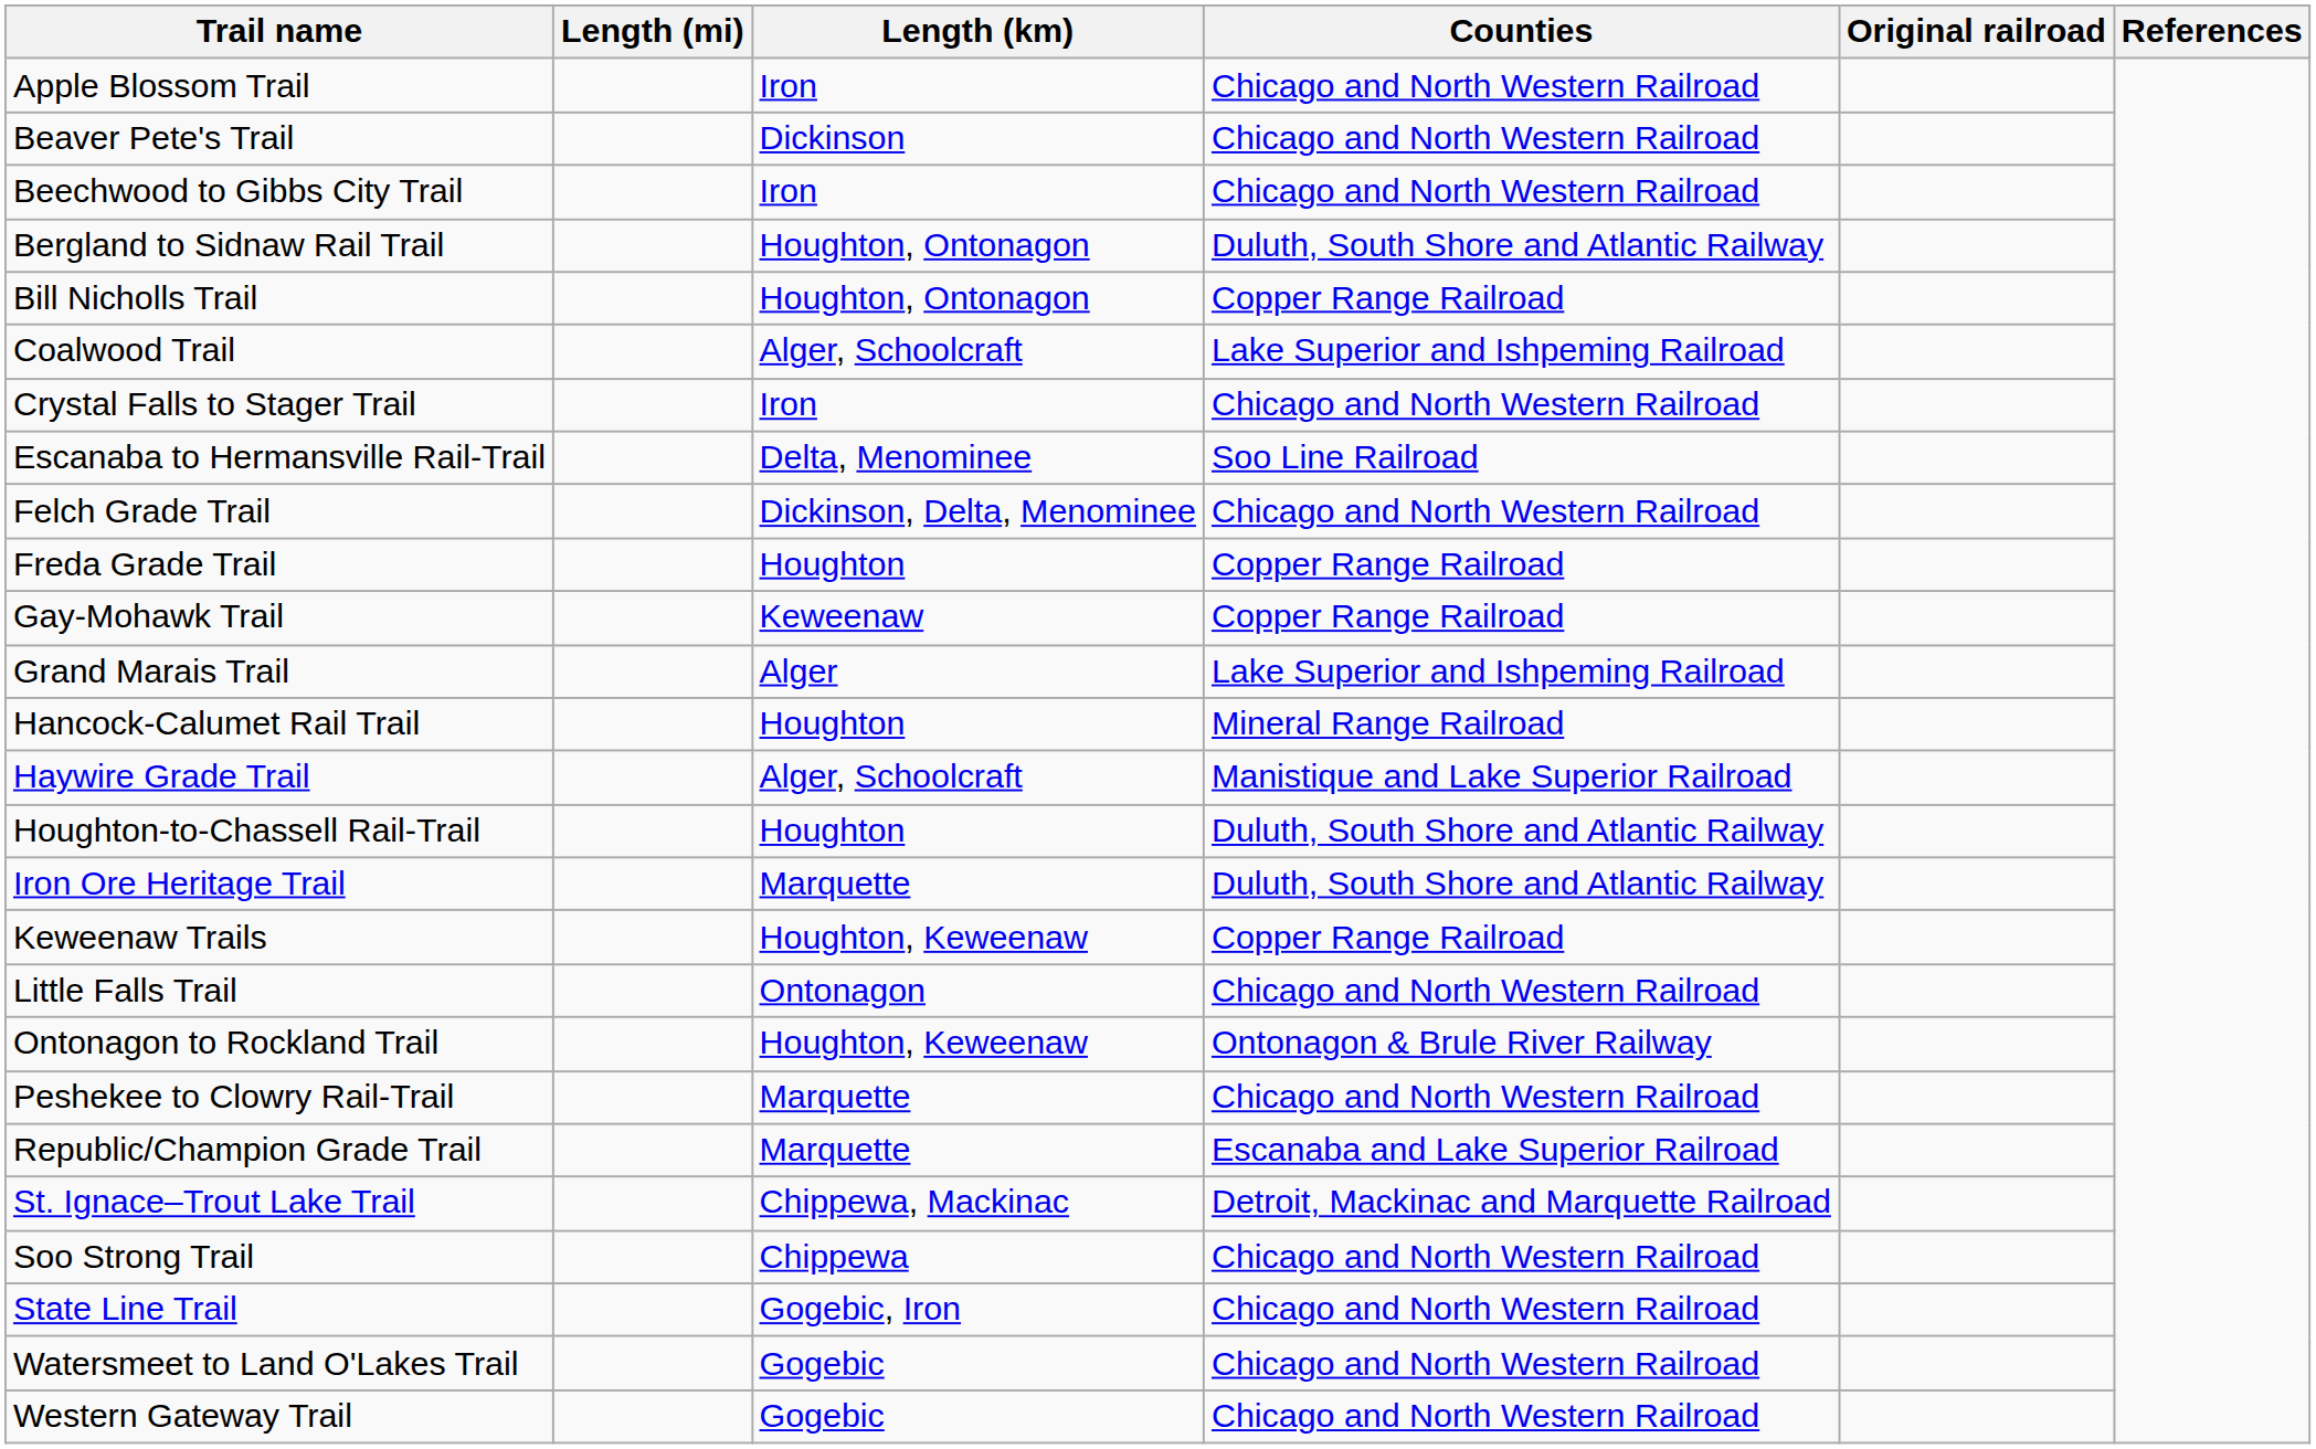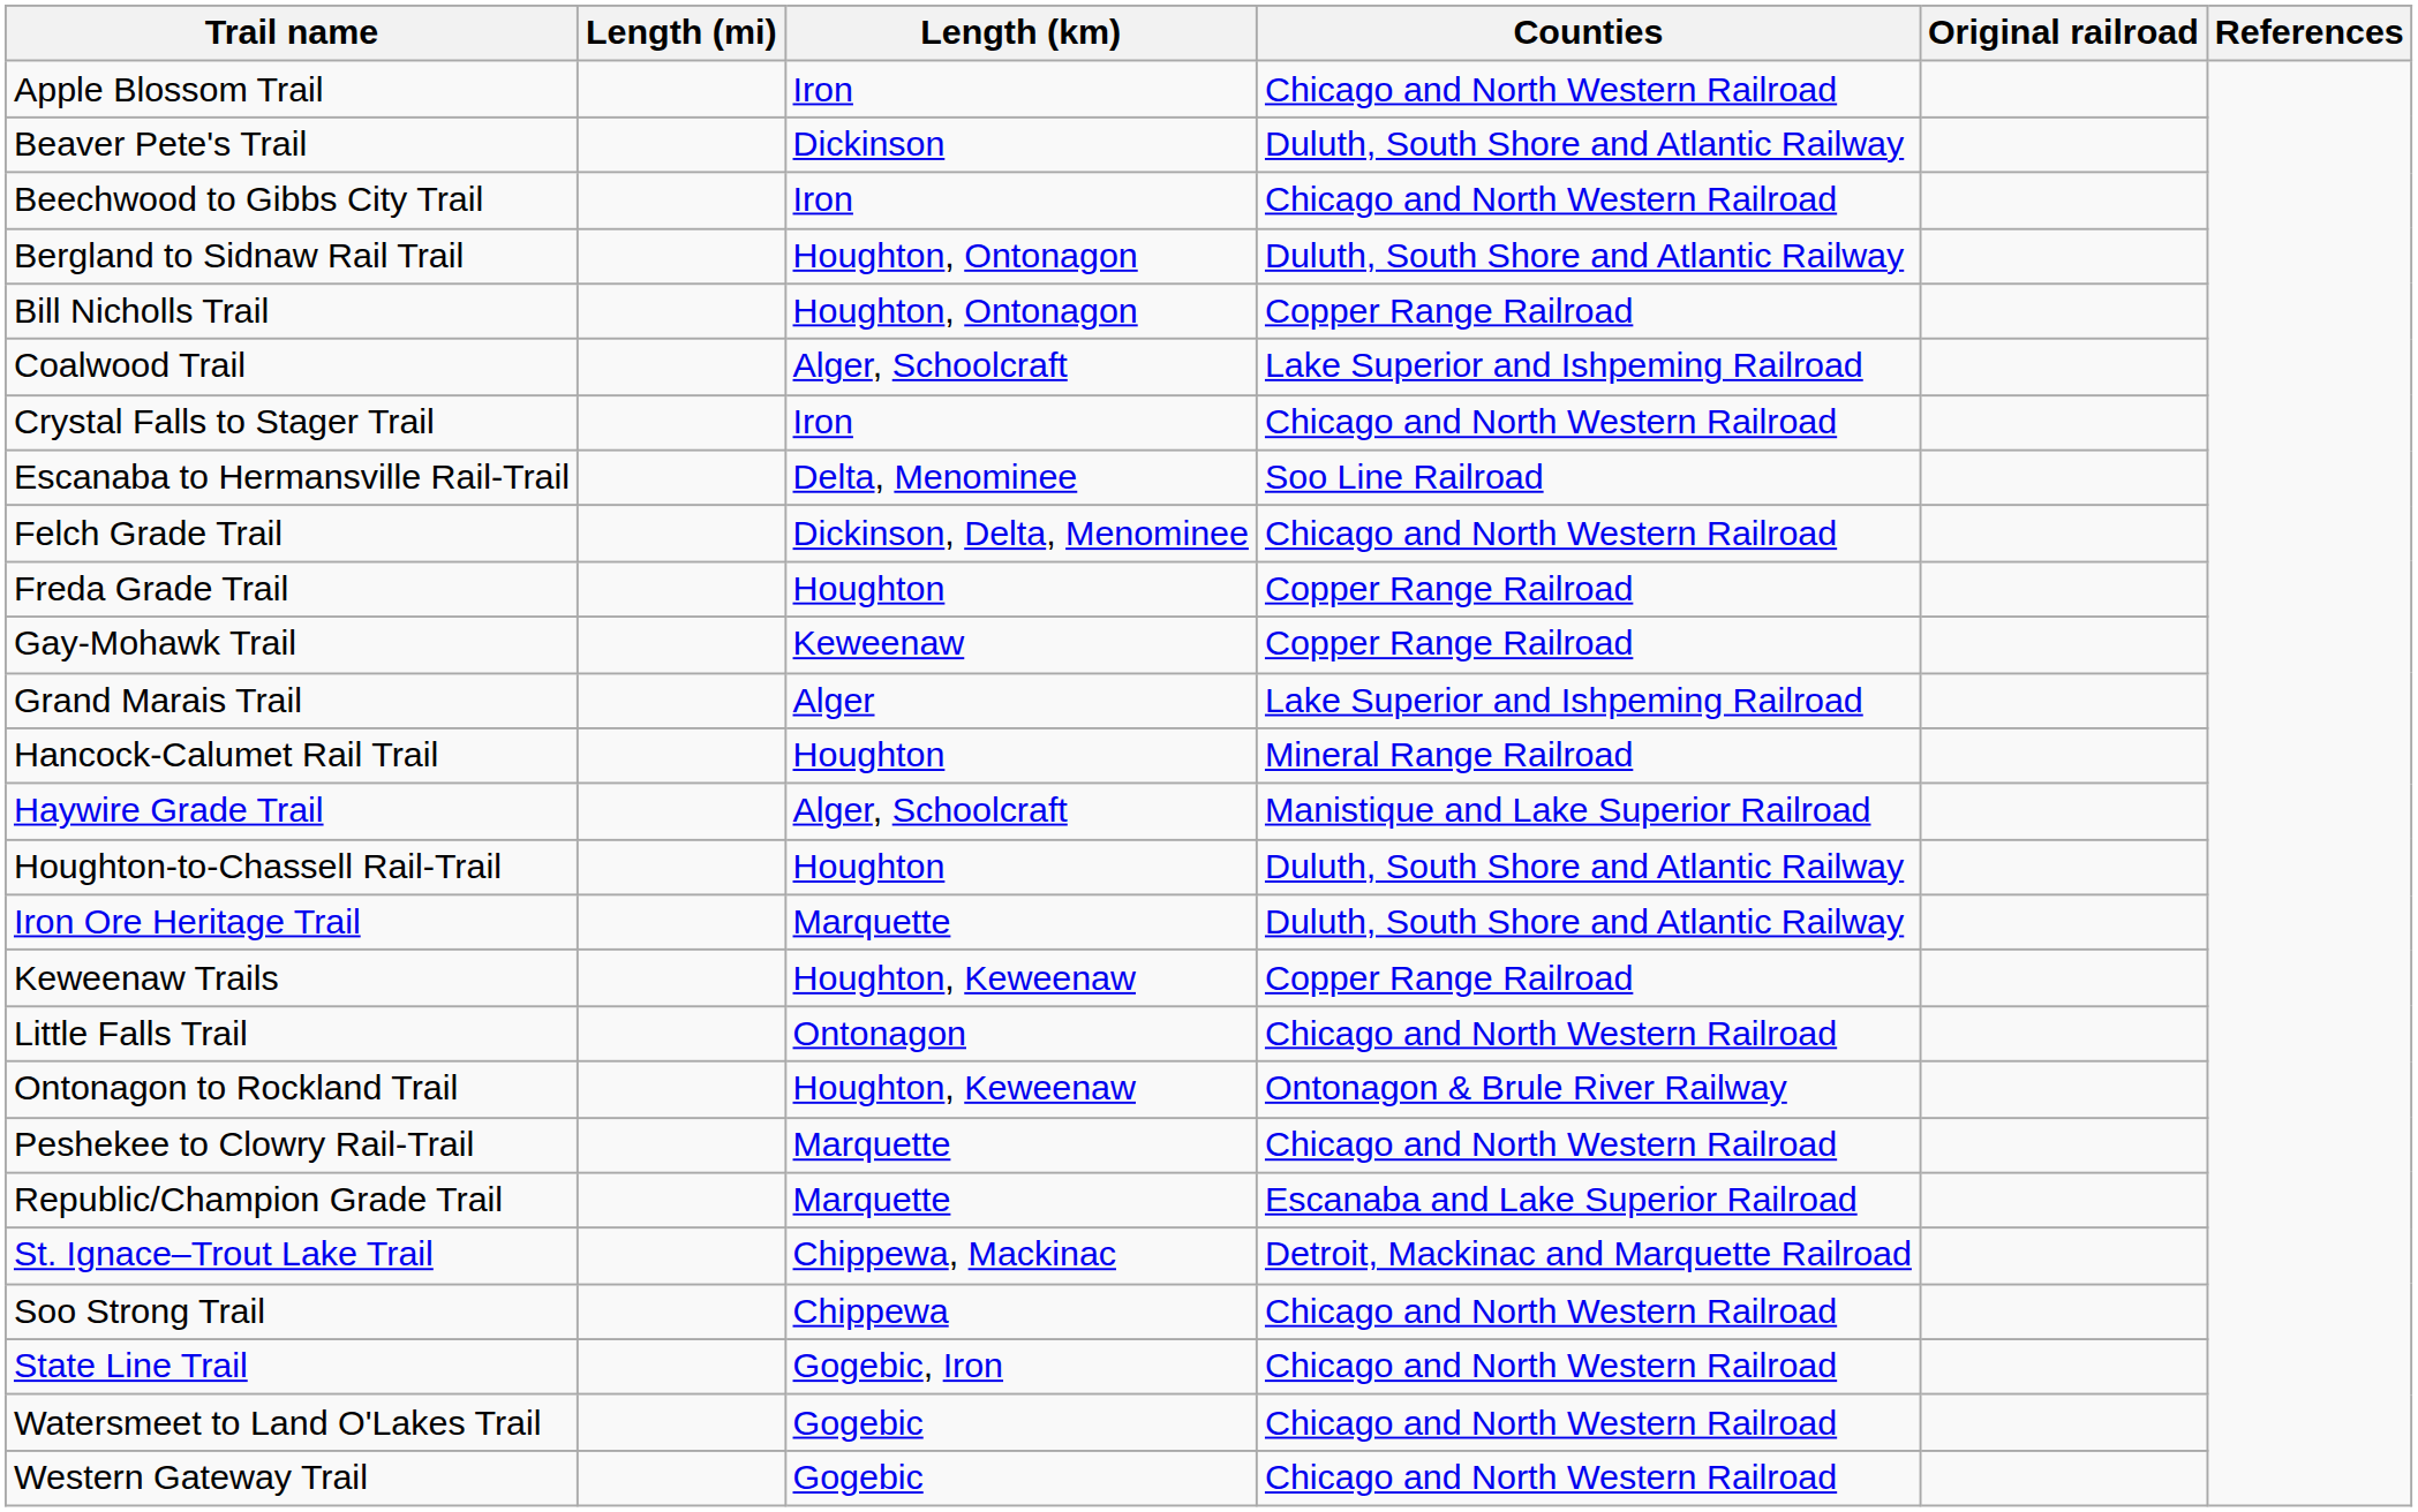Beaver Pete's Trail | Counties: Chicago and North Western Railroad -> Duluth, South Shore and Atlantic Railway
